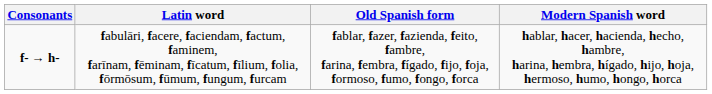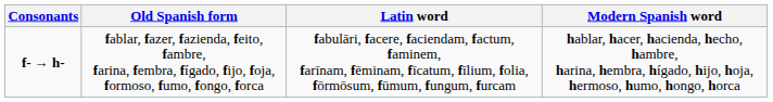columns swapped: Latin word <-> Old Spanish form
